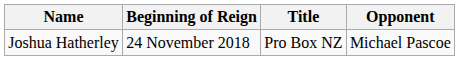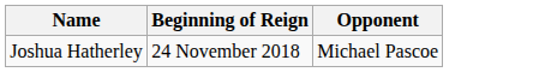- column: Title | Pro Box NZ
